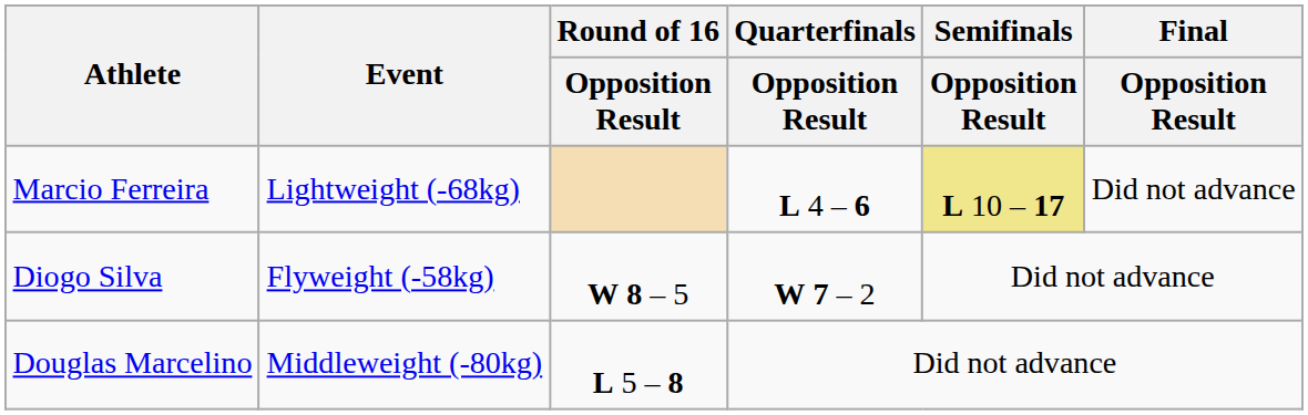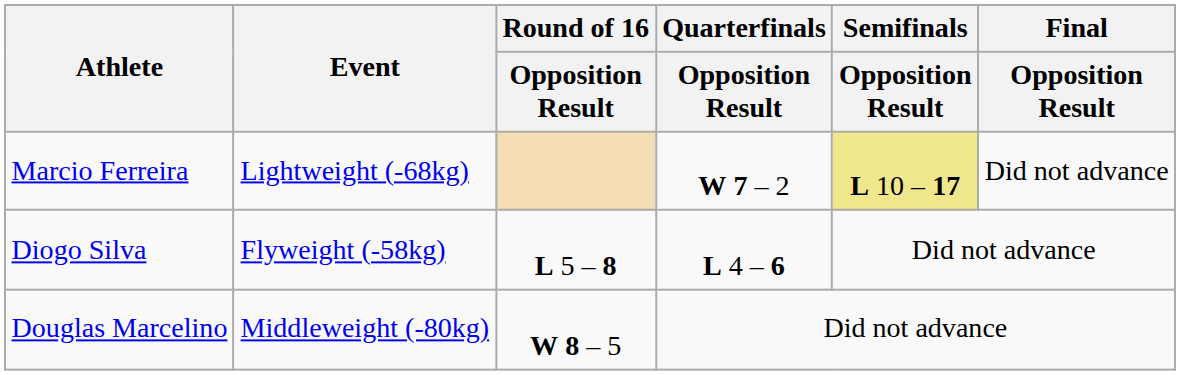Marcio Ferreira | Quarterfinals / Opposition Result: L 4 – 6 -> W 7 – 2
Diogo Silva | Round of 16 / Opposition Result: W 8 – 5 -> L 5 – 8
Diogo Silva | Quarterfinals / Opposition Result: W 7 – 2 -> L 4 – 6
Douglas Marcelino | Round of 16 / Opposition Result: L 5 – 8 -> W 8 – 5
